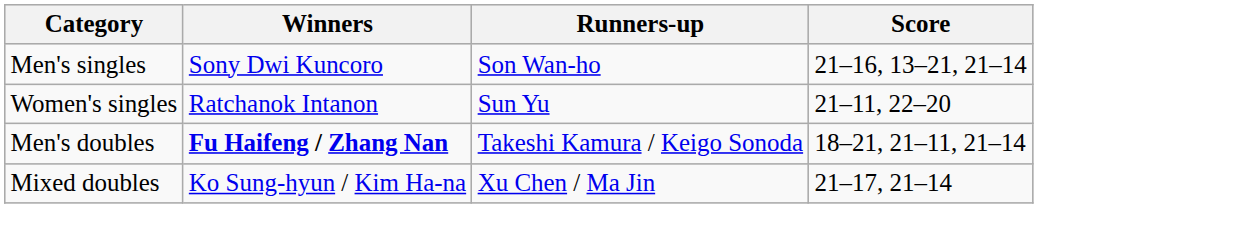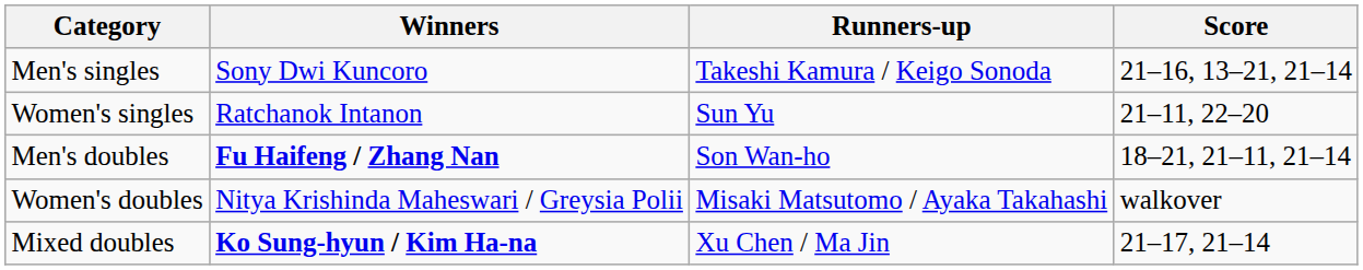Men's singles | Runners-up: Son Wan-ho -> Takeshi Kamura / Keigo Sonoda
Men's doubles | Runners-up: Takeshi Kamura / Keigo Sonoda -> Son Wan-ho
+ row: Women's doubles | Nitya Krishinda Maheswari / Greysia Polii | Misaki Matsutomo / Ayaka Takahashi | walkover
Mixed doubles | Winners: normal -> bold
